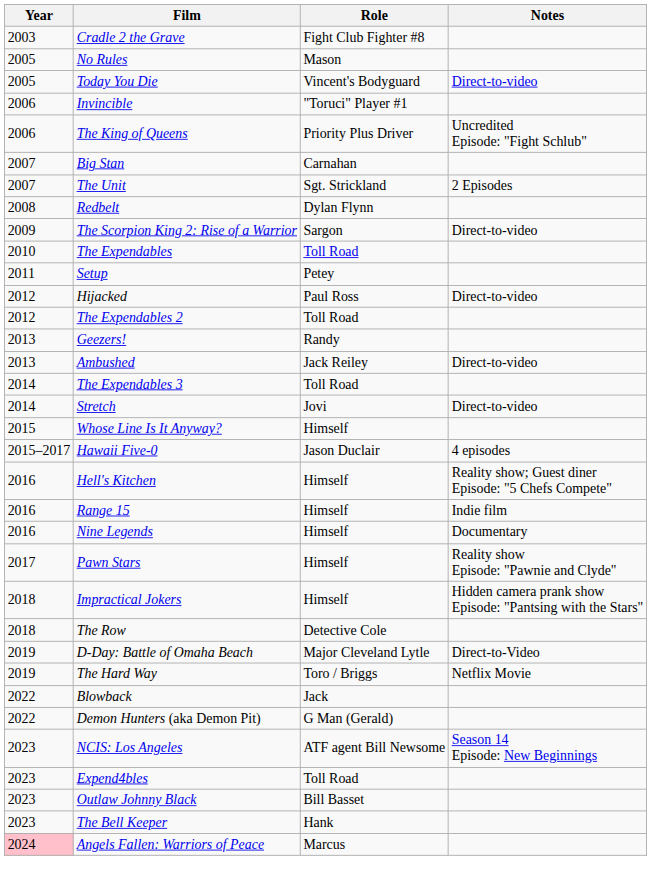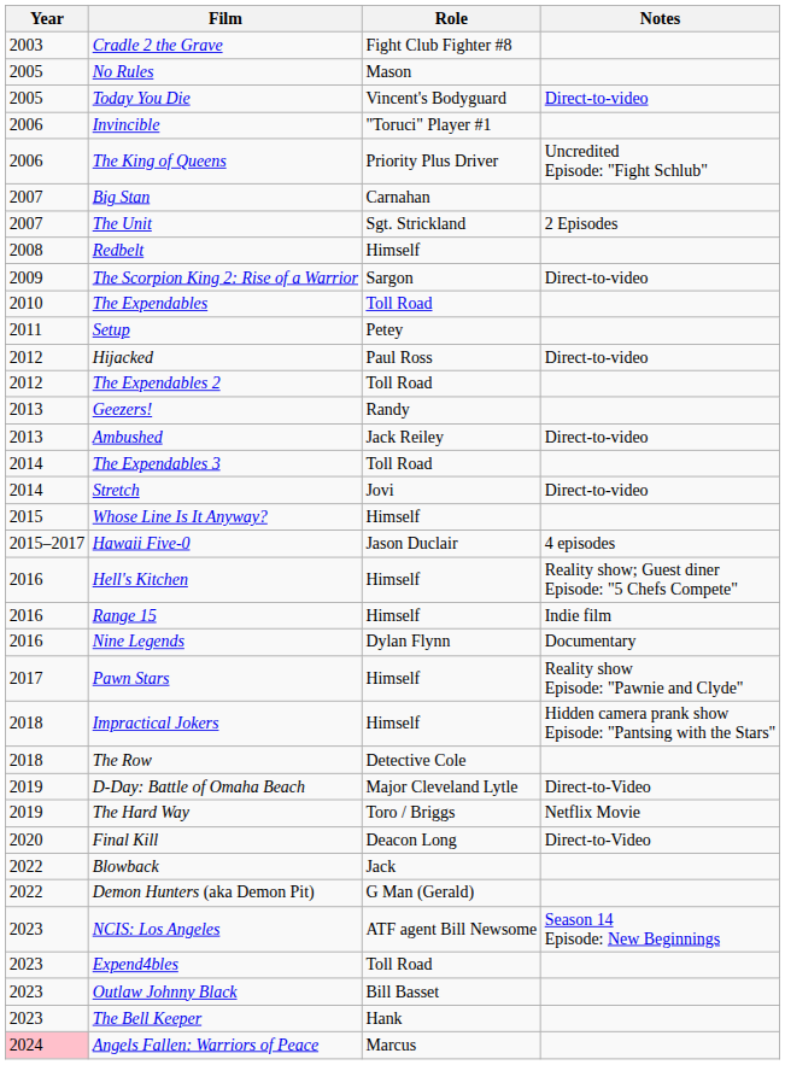Redbelt | Role: Dylan Flynn -> Himself
Nine Legends | Role: Himself -> Dylan Flynn
+ row: 2020 | Final Kill | Deacon Long | Direct-to-Video
